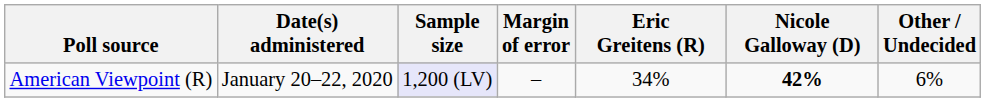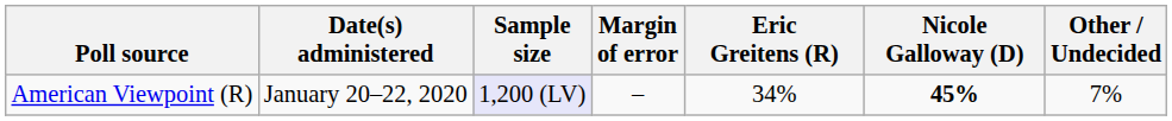American Viewpoint (R) | Nicole Galloway (D): 42% -> 45%
American Viewpoint (R) | Other / Undecided: 6% -> 7%
